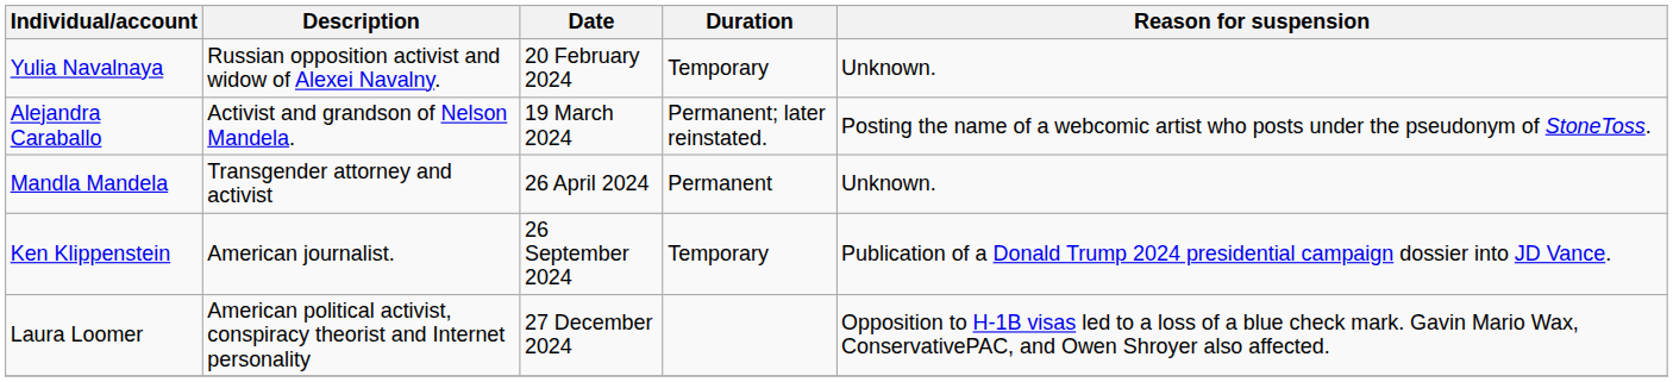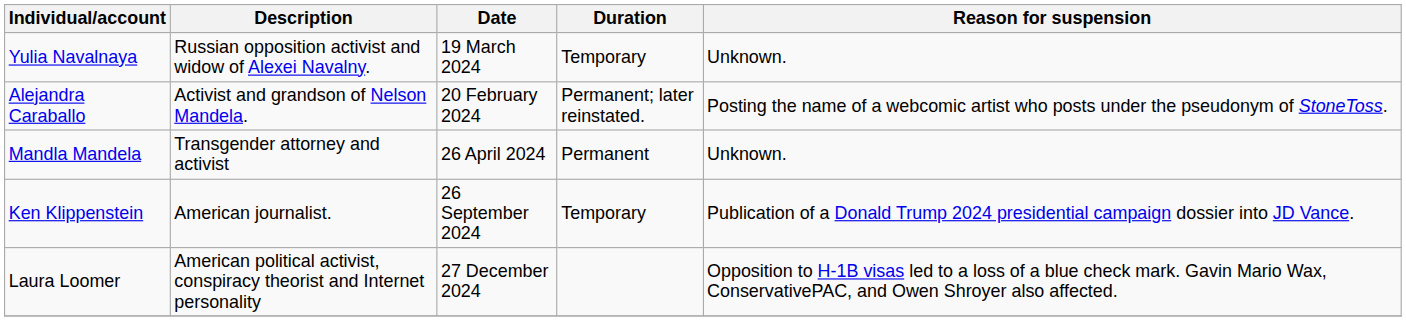Yulia Navalnaya | Date: 20 February 2024 -> 19 March 2024
Alejandra Caraballo | Date: 19 March 2024 -> 20 February 2024
